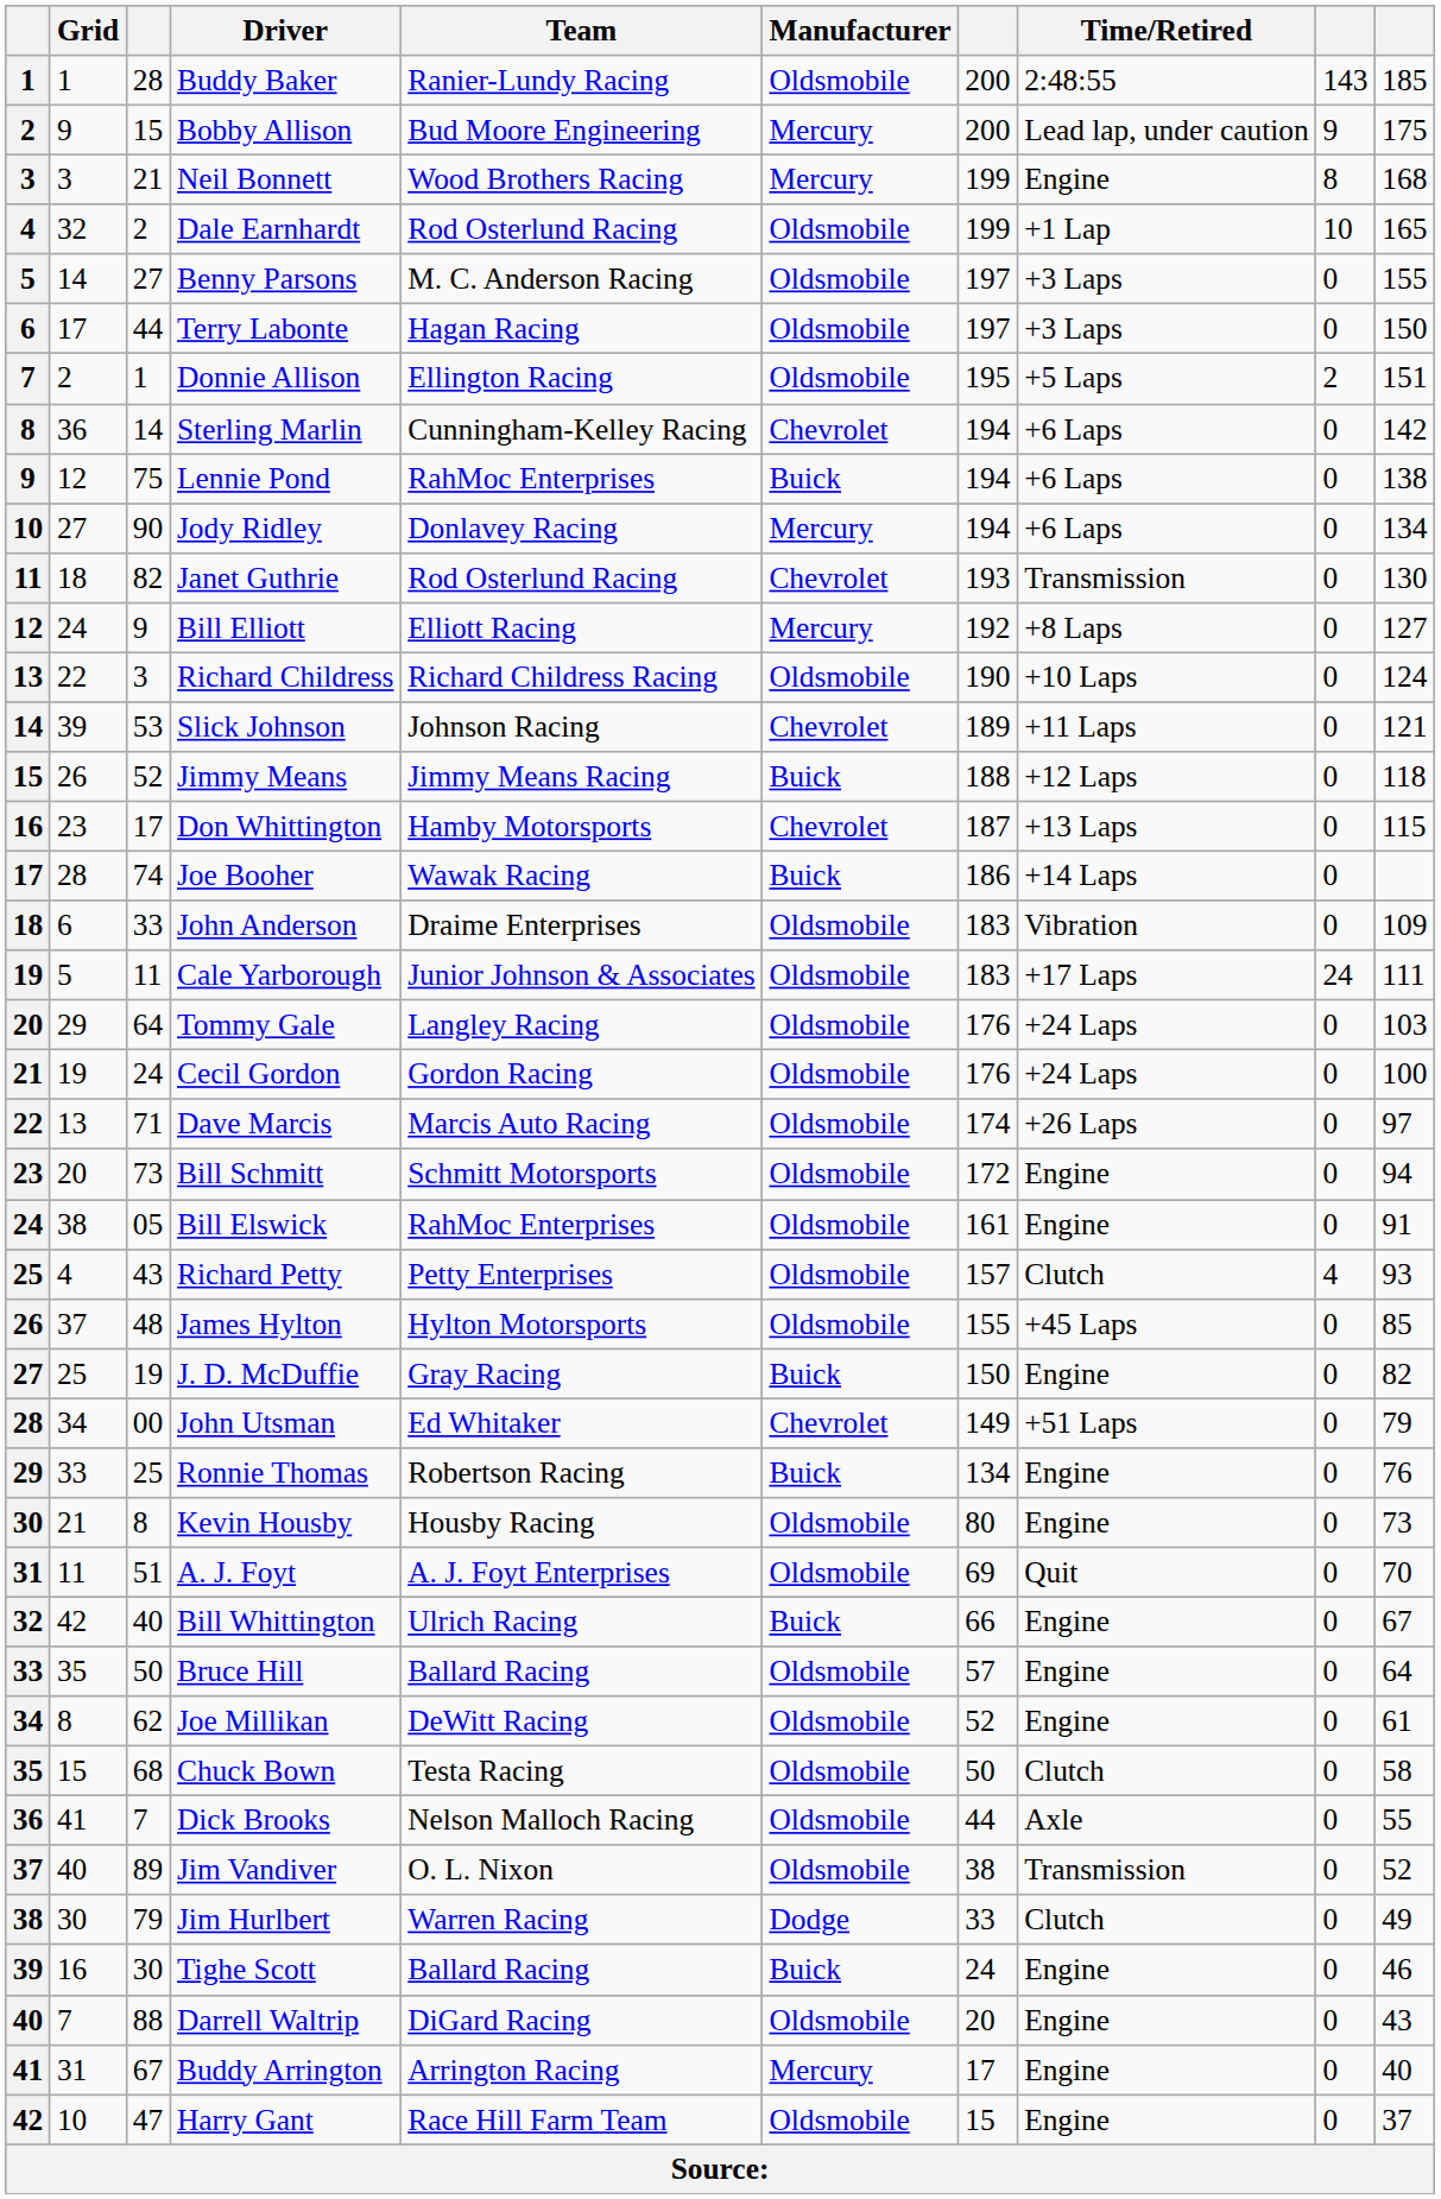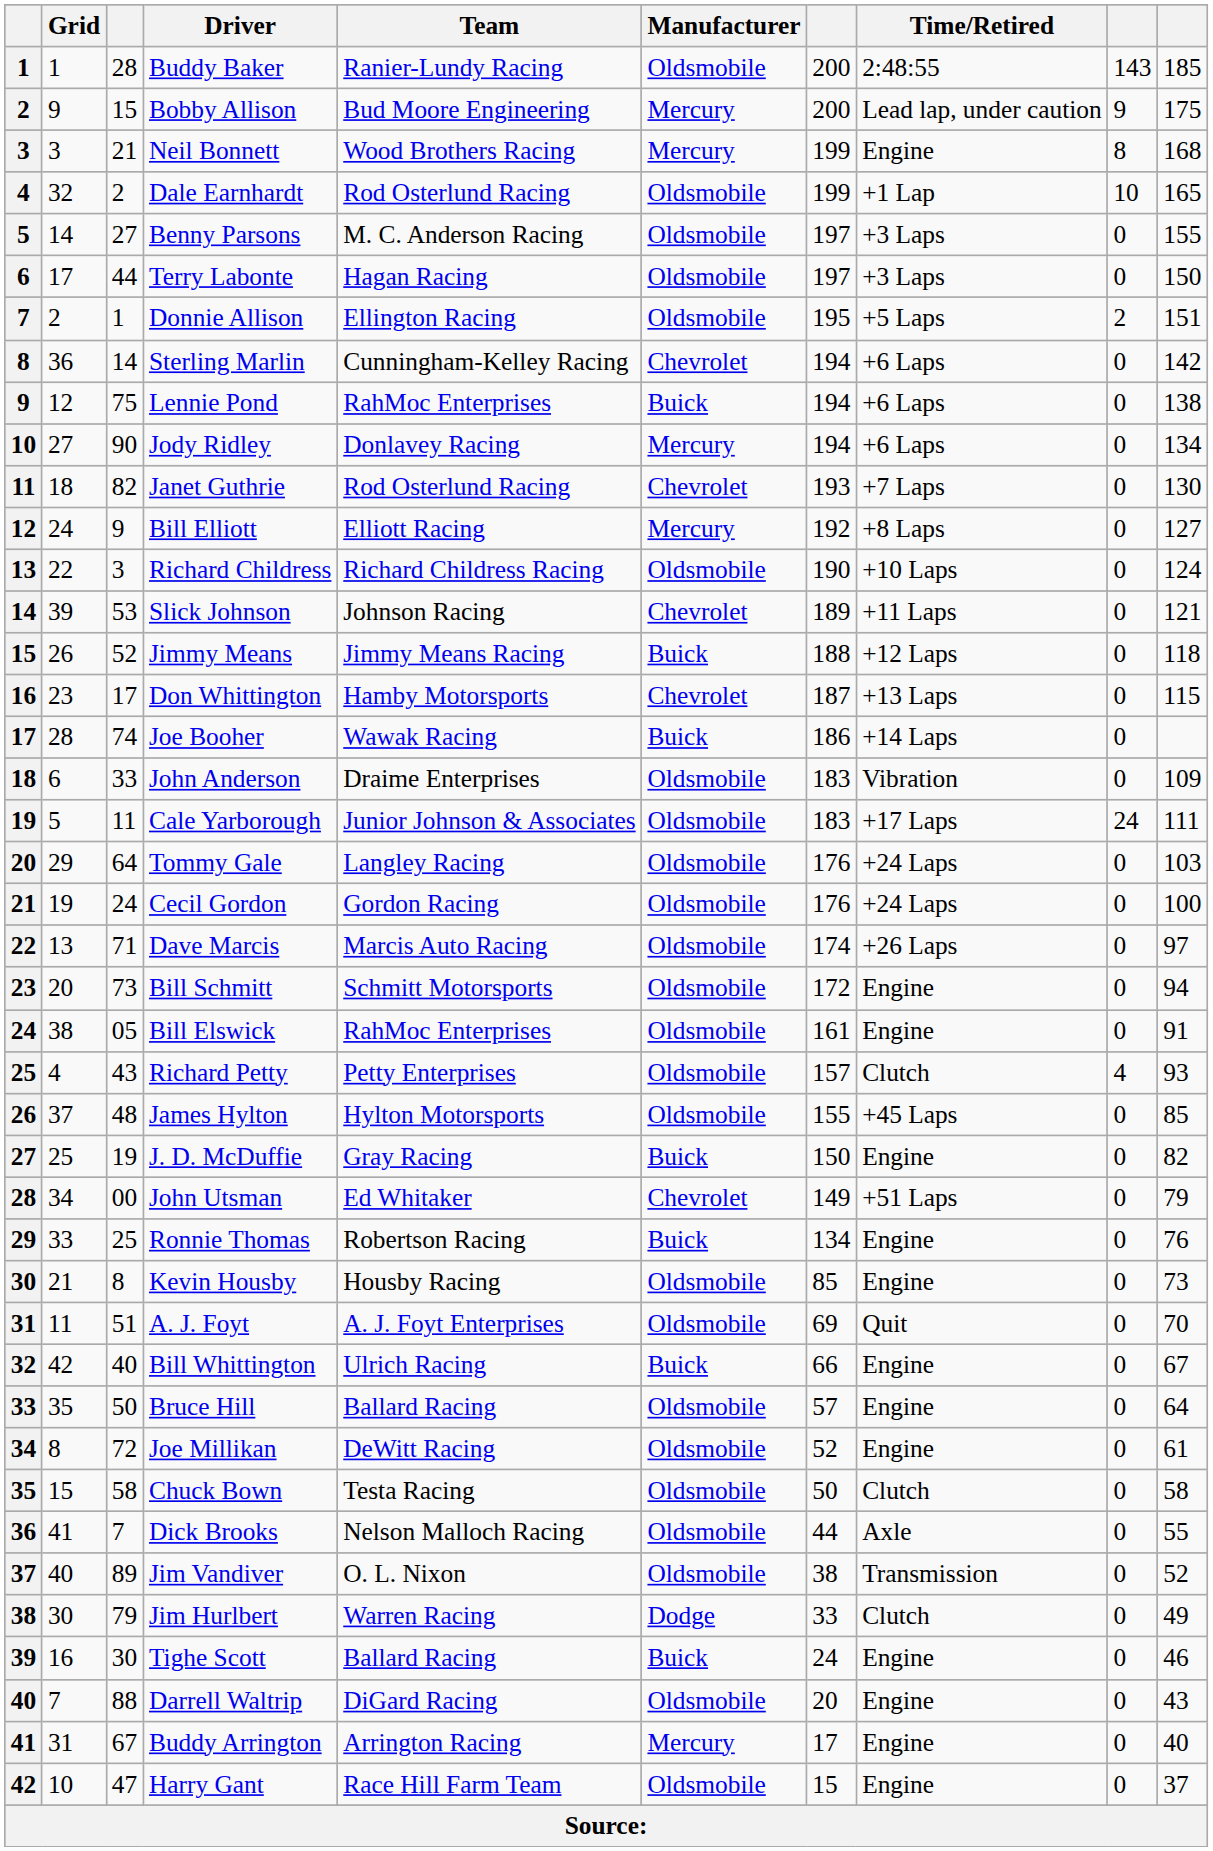Janet Guthrie | Time/Retired: Transmission -> +7 Laps
Kevin Housby | column 7: 80 -> 85
Joe Millikan | column 3: 62 -> 72
Chuck Bown | column 3: 68 -> 58
